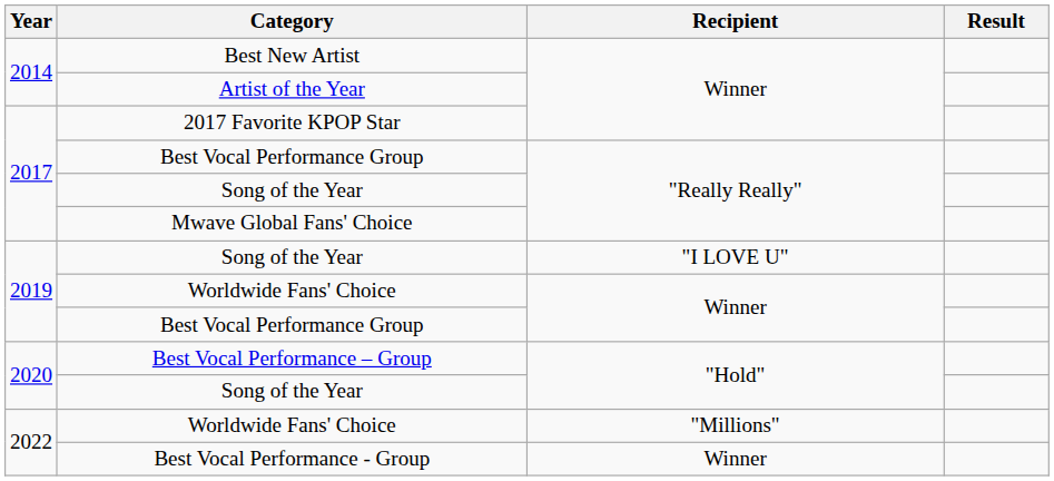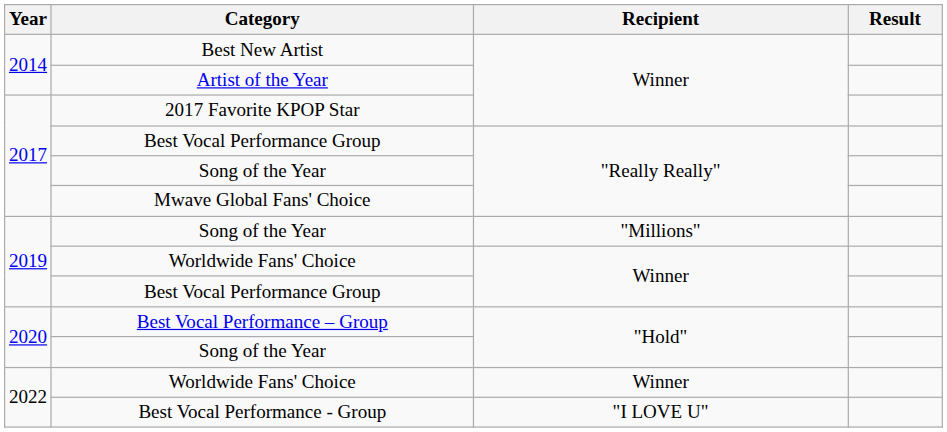2019 / Song of the Year | Recipient: "I LOVE U" -> "Millions"
2022 / Worldwide Fans' Choice | Recipient: "Millions" -> Winner
Best Vocal Performance - Group | Recipient: Winner -> "I LOVE U"
